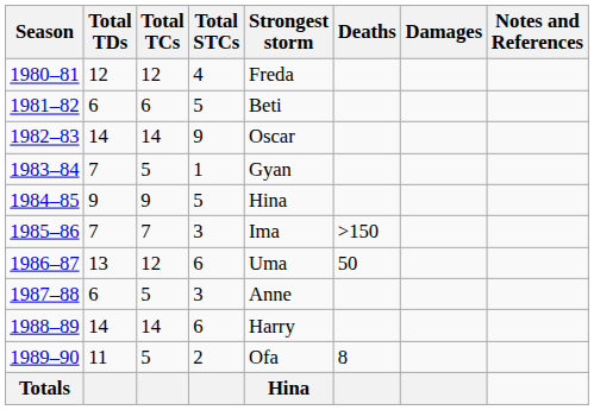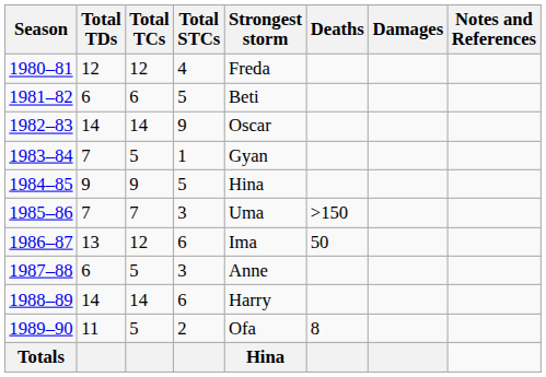1985–86 | Strongest storm: Ima -> Uma
1986–87 | Strongest storm: Uma -> Ima
